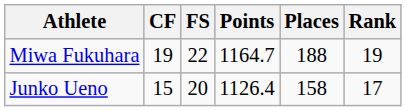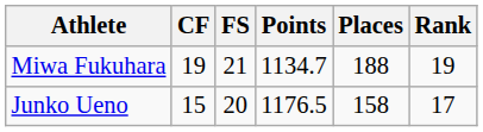Miwa Fukuhara | FS: 22 -> 21
Miwa Fukuhara | Points: 1164.7 -> 1134.7
Junko Ueno | Points: 1126.4 -> 1176.5
